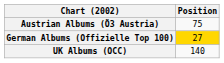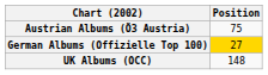UK Albums (OCC) | Position: 140 -> 148
